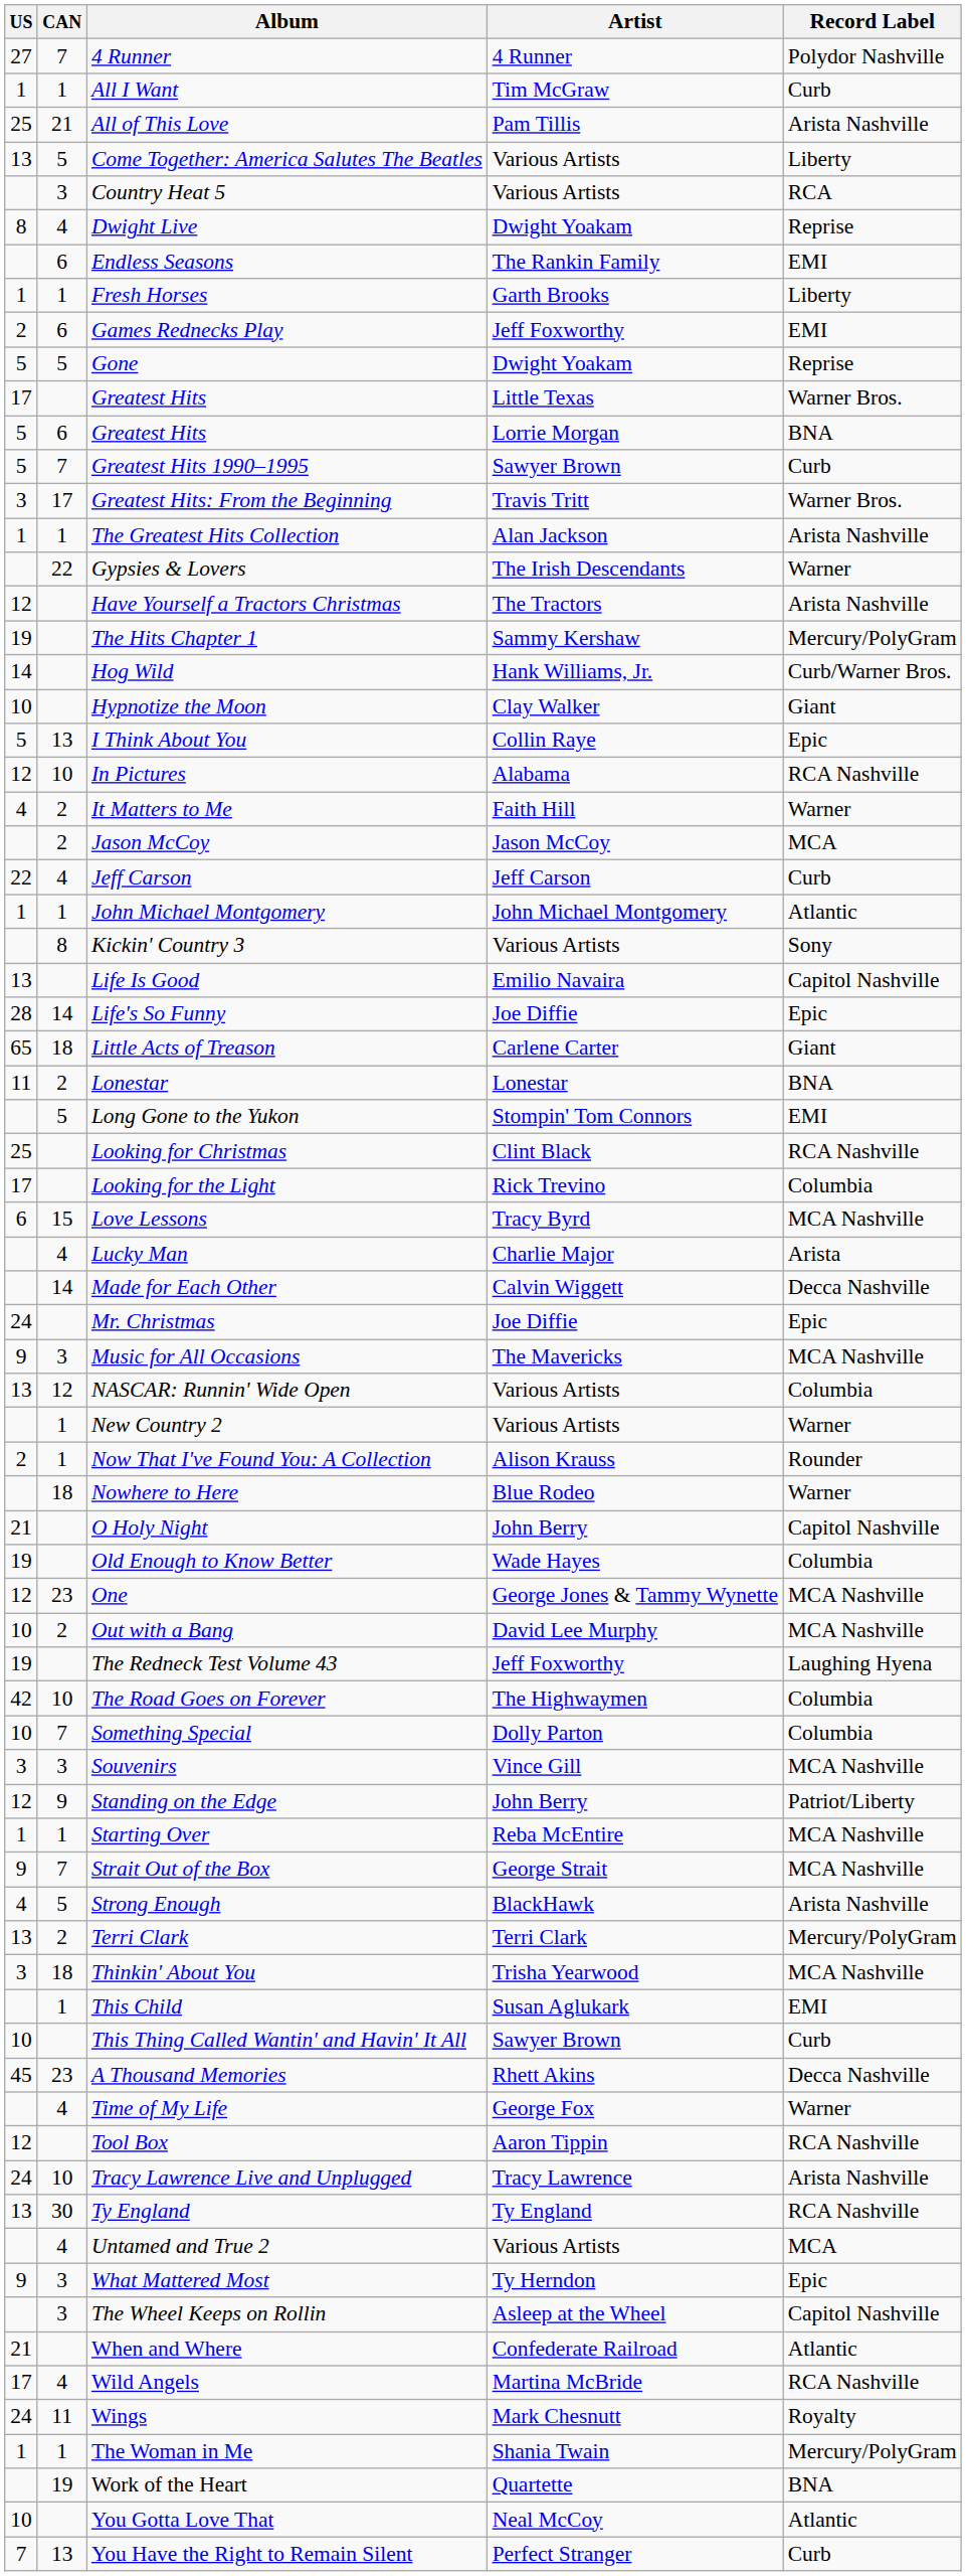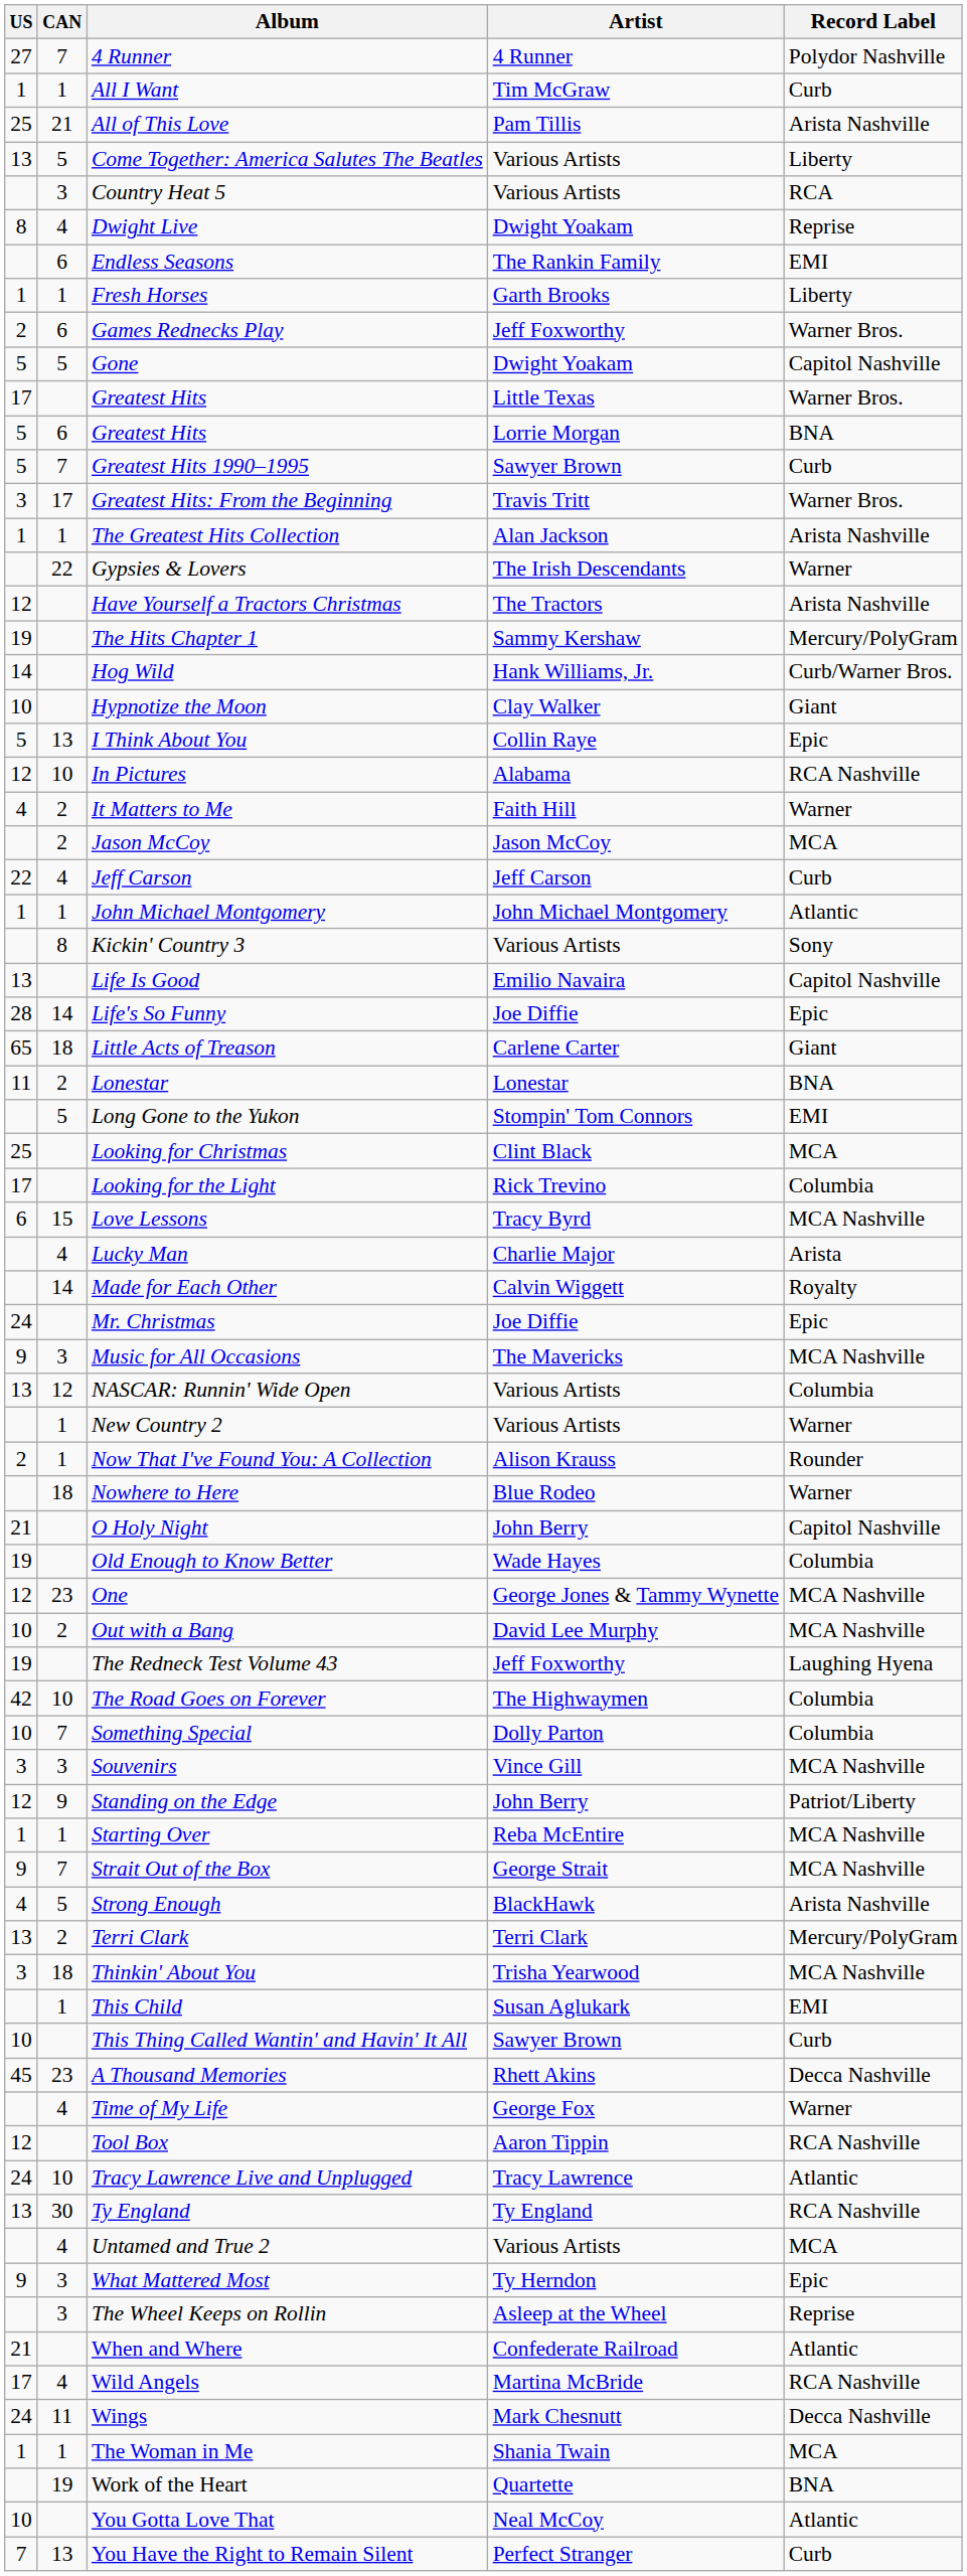Games Rednecks Play | Record Label: EMI -> Warner Bros.
Gone | Record Label: Reprise -> Capitol Nashville
Looking for Christmas | Record Label: RCA Nashville -> MCA
Made for Each Other | Record Label: Decca Nashville -> Royalty
Tracy Lawrence Live and Unplugged | Record Label: Arista Nashville -> Atlantic
The Wheel Keeps on Rollin | Record Label: Capitol Nashville -> Reprise
Wings | Record Label: Royalty -> Decca Nashville
The Woman in Me | Record Label: Mercury/PolyGram -> MCA
